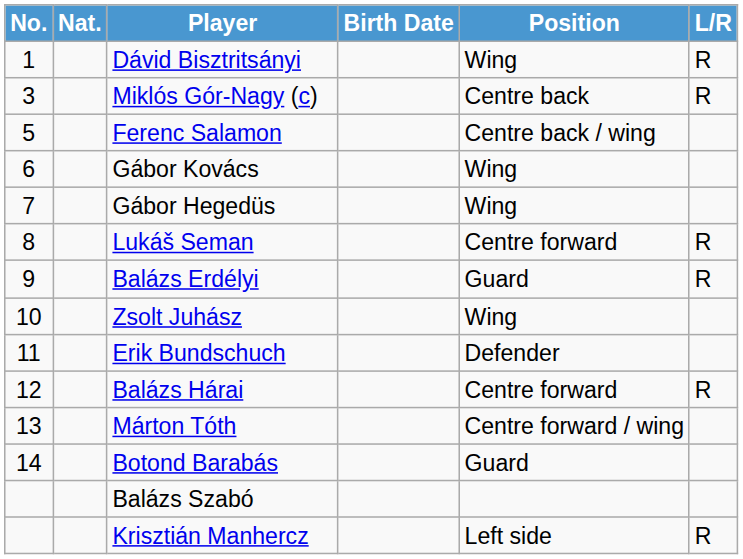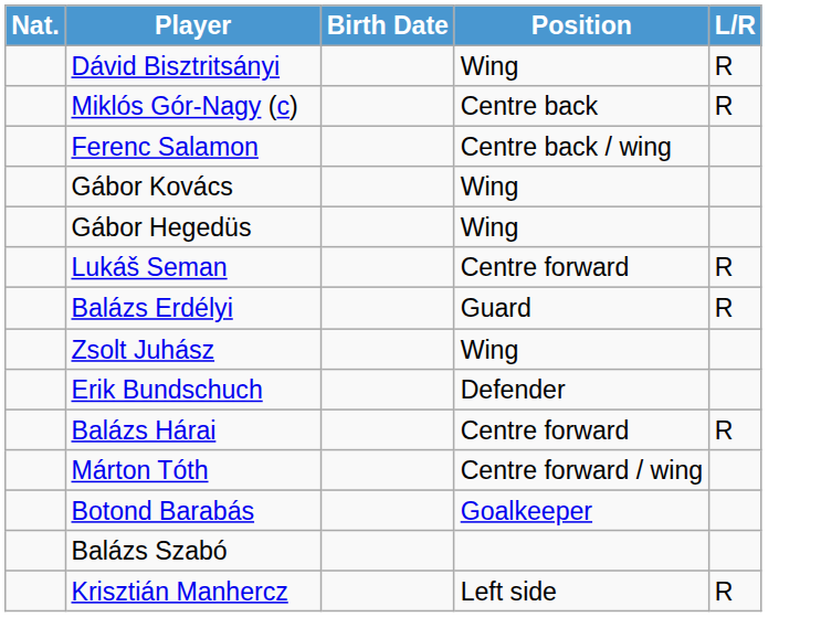- column: No. | 1 | 3 | 5 | 6 | 7 | 8 | 9 | 10 | 11 | 12 | 13 | 14
Botond Barabás | Position: Guard -> Goalkeeper
